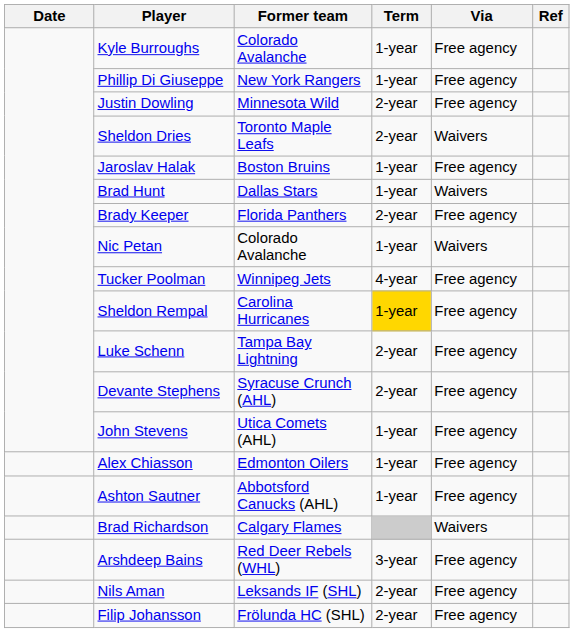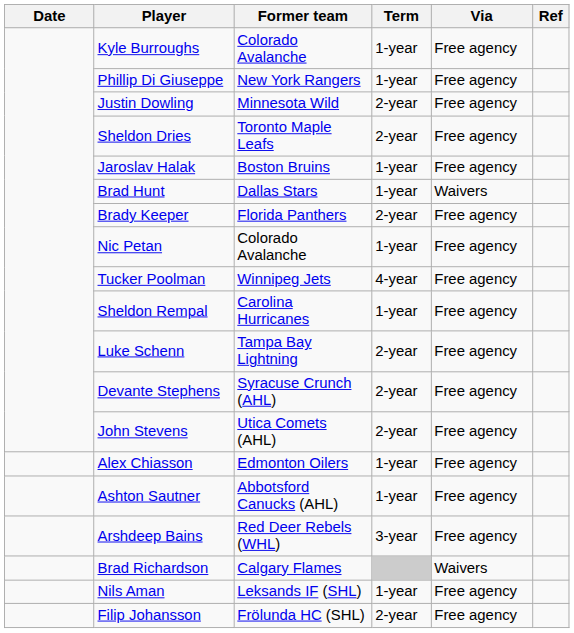Sheldon Dries | Via: Waivers -> Free agency
Nic Petan | Via: Waivers -> Free agency
Sheldon Rempal | Term: gold background -> no background
John Stevens | Term: 1-year -> 2-year
rows swapped: Arshdeep Bains <-> Brad Richardson
Nils Aman | Term: 2-year -> 1-year
